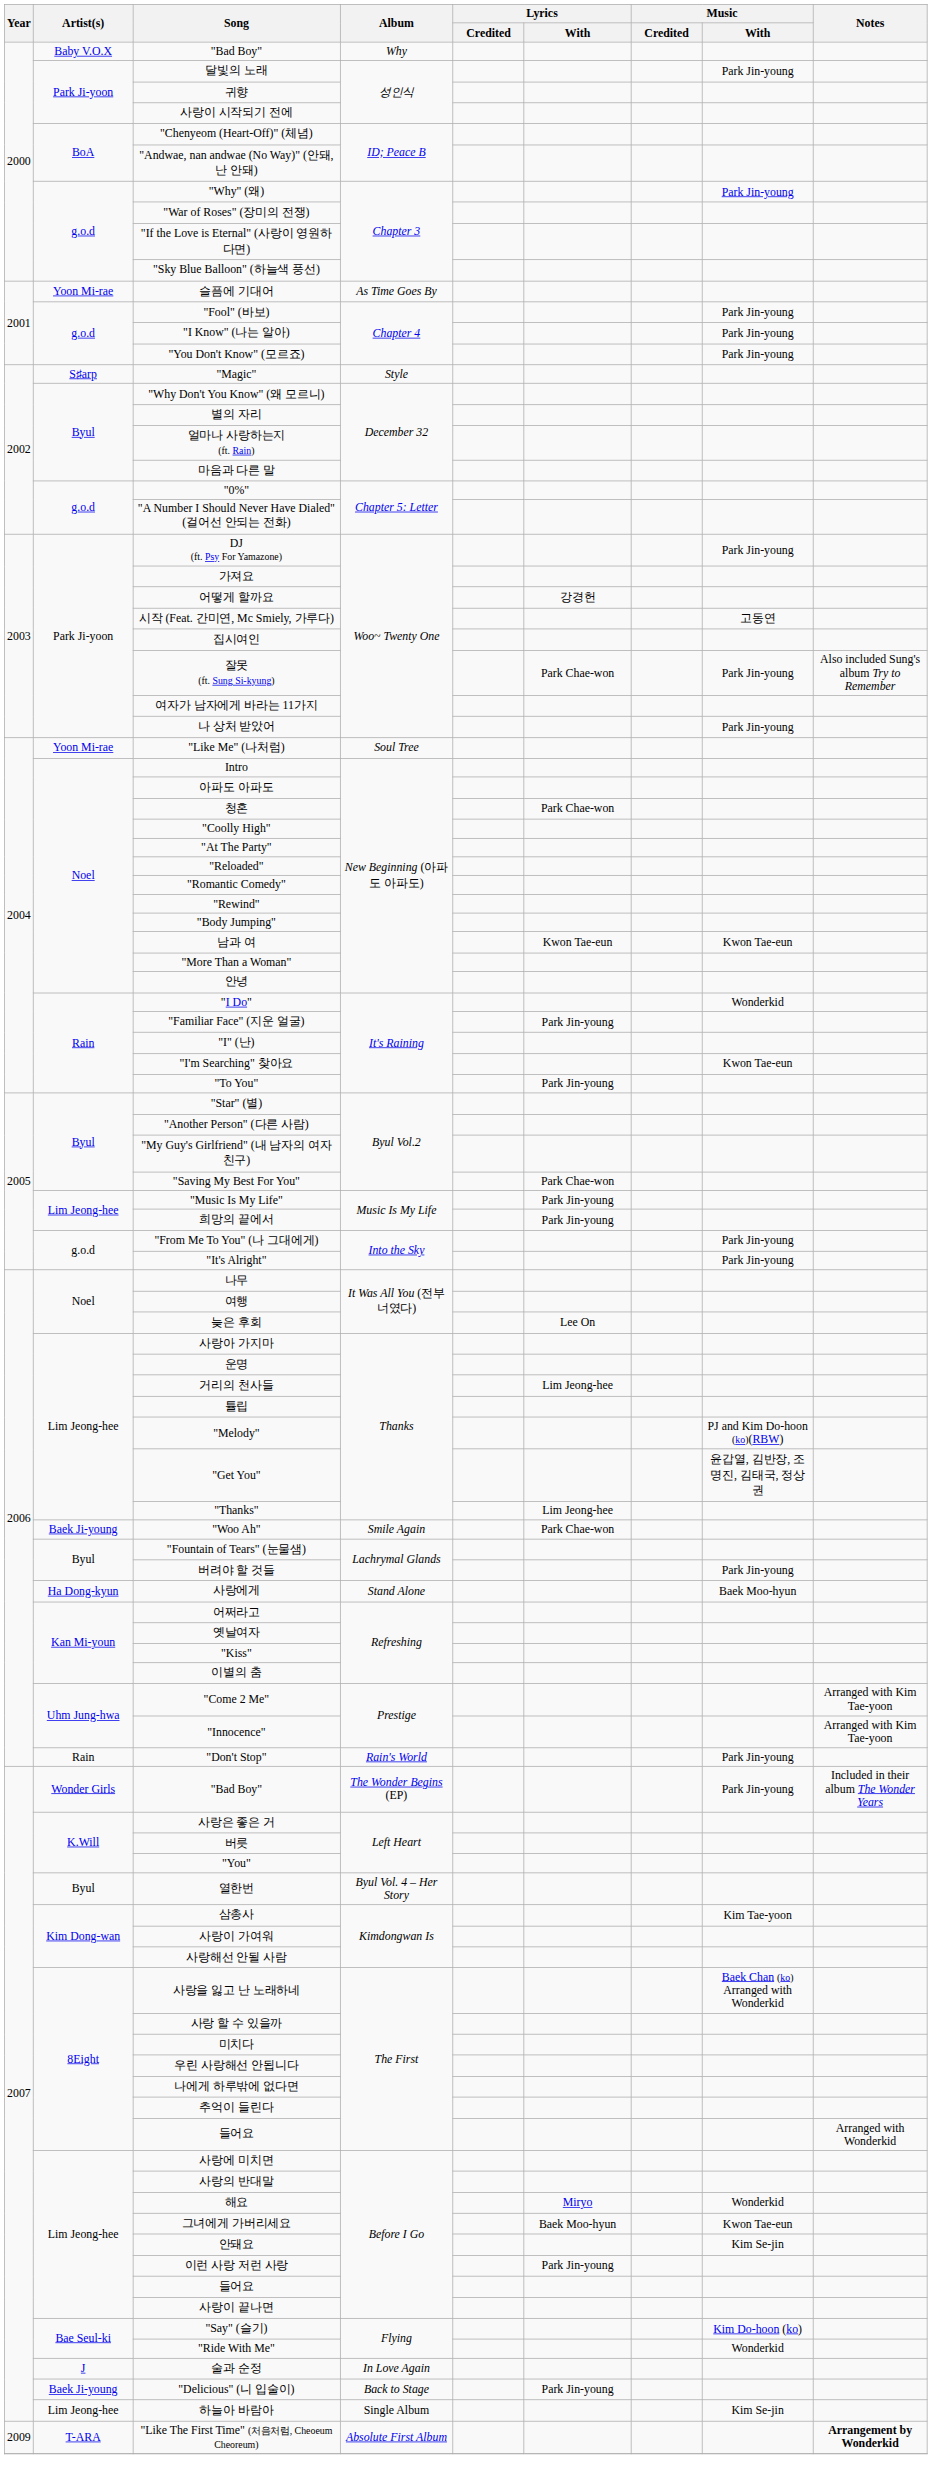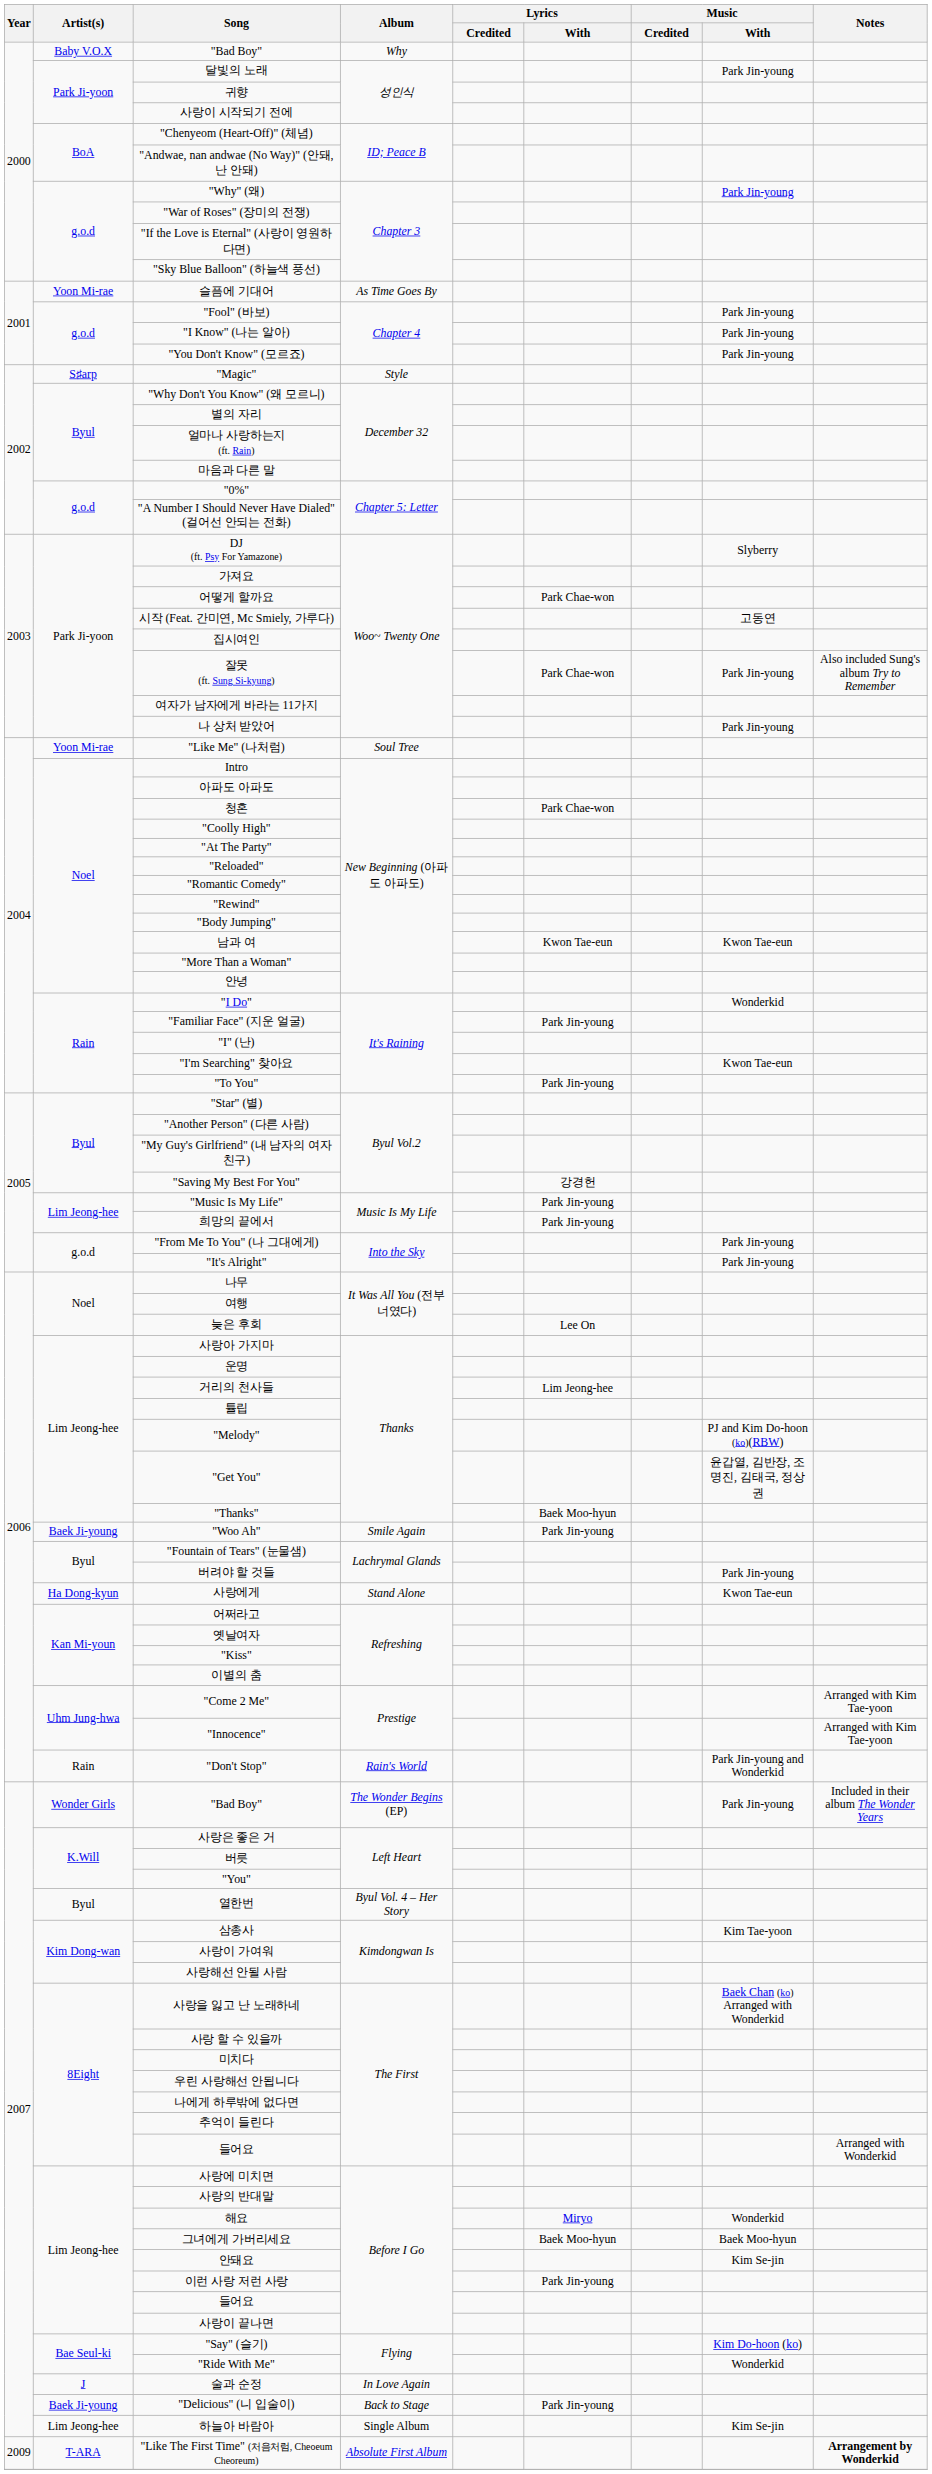DJ (ft. Psy For Yamazone) | Music / With: Park Jin-young -> Slyberry
어떻게 할까요 | Lyrics / With: 강경헌 -> Park Chae-won
"Saving My Best For You" | Lyrics / With: Park Chae-won -> 강경헌
"Thanks" | Lyrics / With: Lim Jeong-hee -> Baek Moo-hyun
"Woo Ah" | Lyrics / With: Park Chae-won -> Park Jin-young
사랑에게 | Music / With: Baek Moo-hyun -> Kwon Tae-eun
"Don't Stop" | Music / With: Park Jin-young -> Park Jin-young and Wonderkid
그녀에게 가버리세요 | Music / With: Kwon Tae-eun -> Baek Moo-hyun
